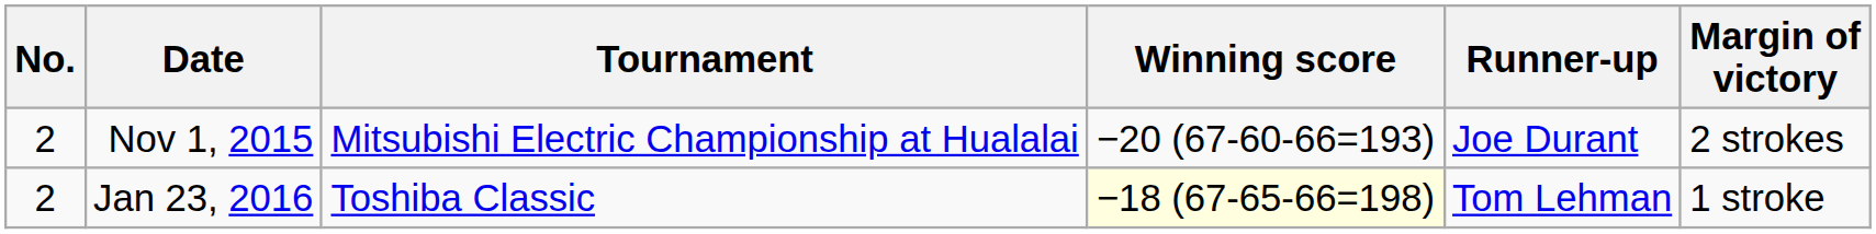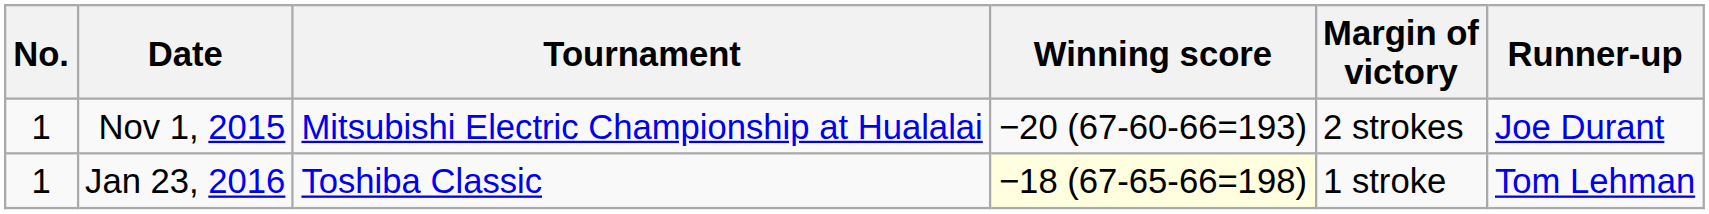columns swapped: Margin of victory <-> Runner-up
Nov 1, 2015 | No.: 2 -> 1
Jan 23, 2016 | No.: 2 -> 1
